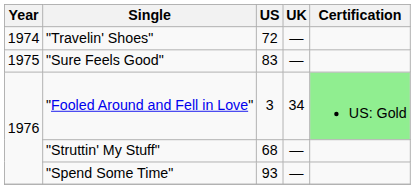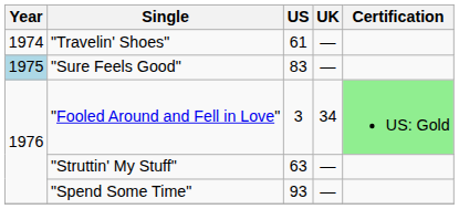"Travelin' Shoes" | US: 72 -> 61
"Sure Feels Good" | Year: no background -> lightblue background
"Struttin' My Stuff" | US: 68 -> 63
